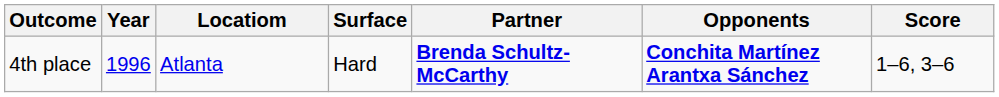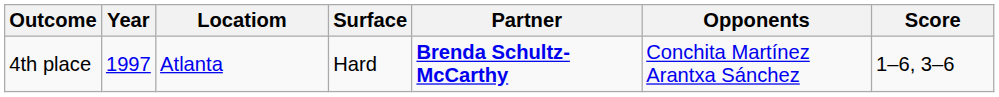4th place | Year: 1996 -> 1997
4th place | Opponents: bold -> normal
